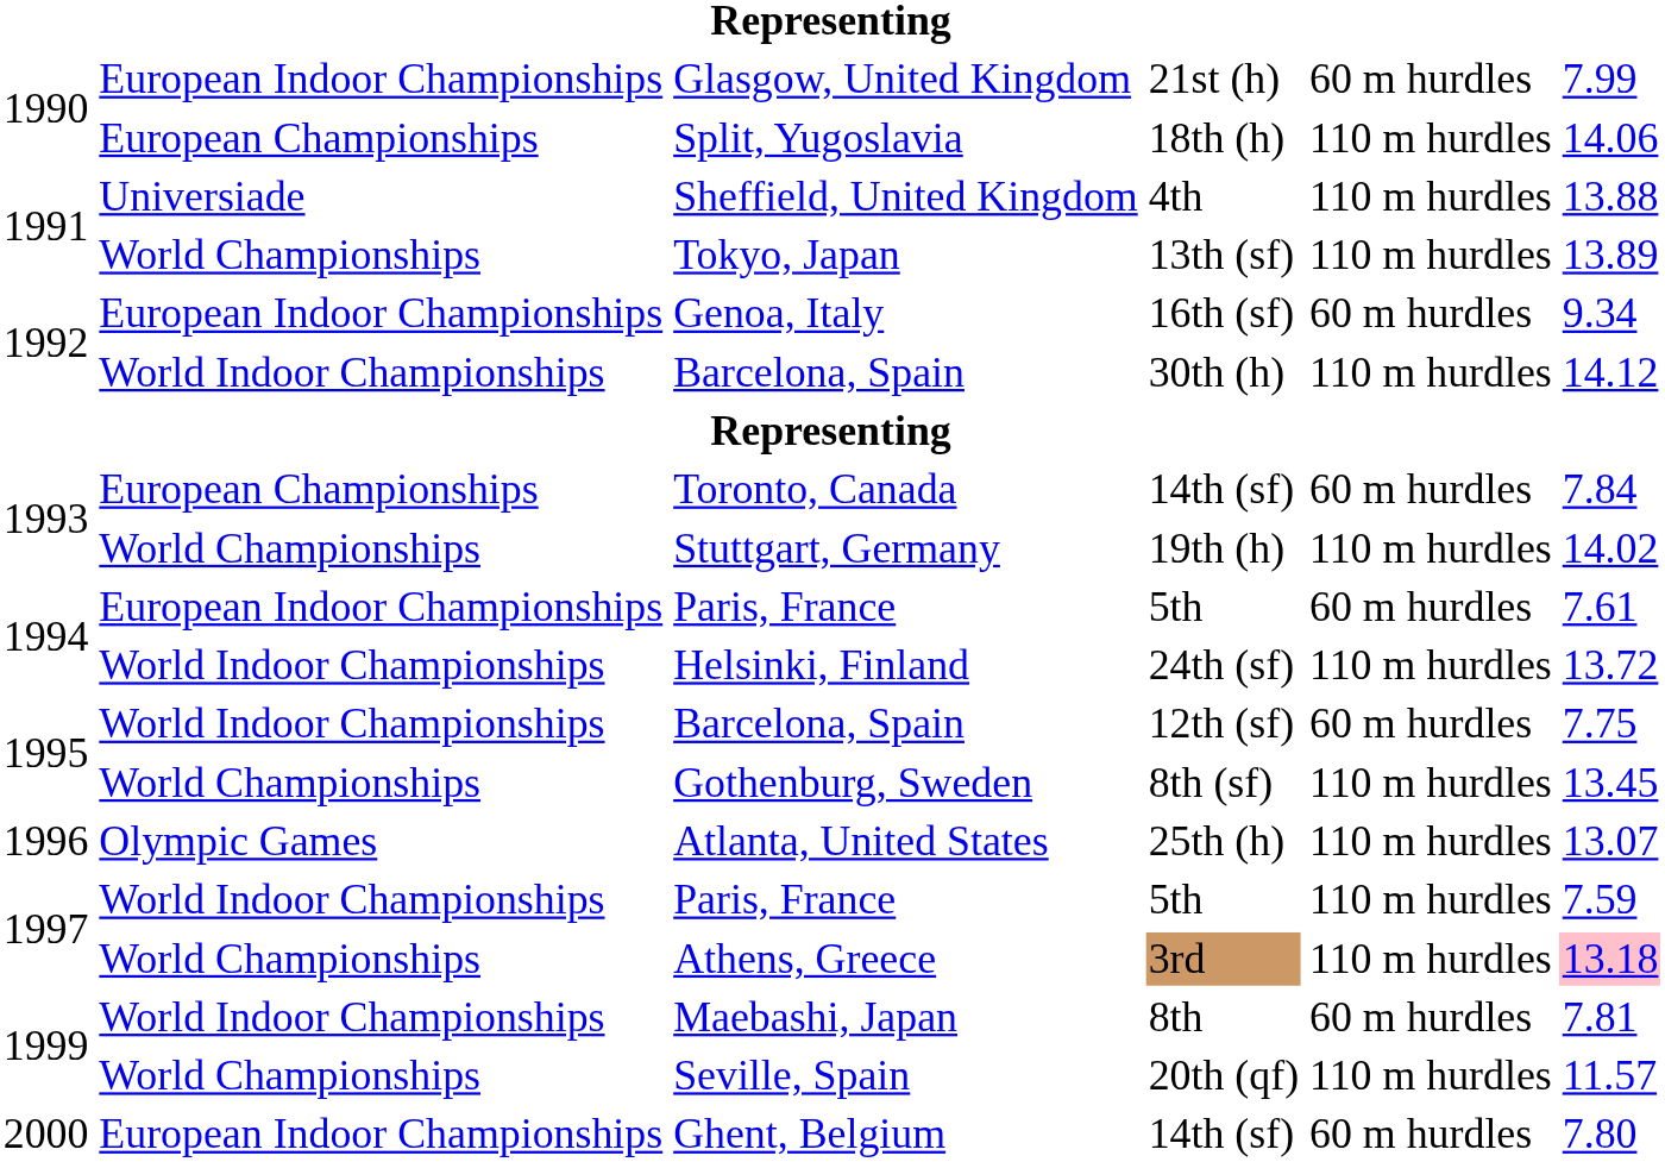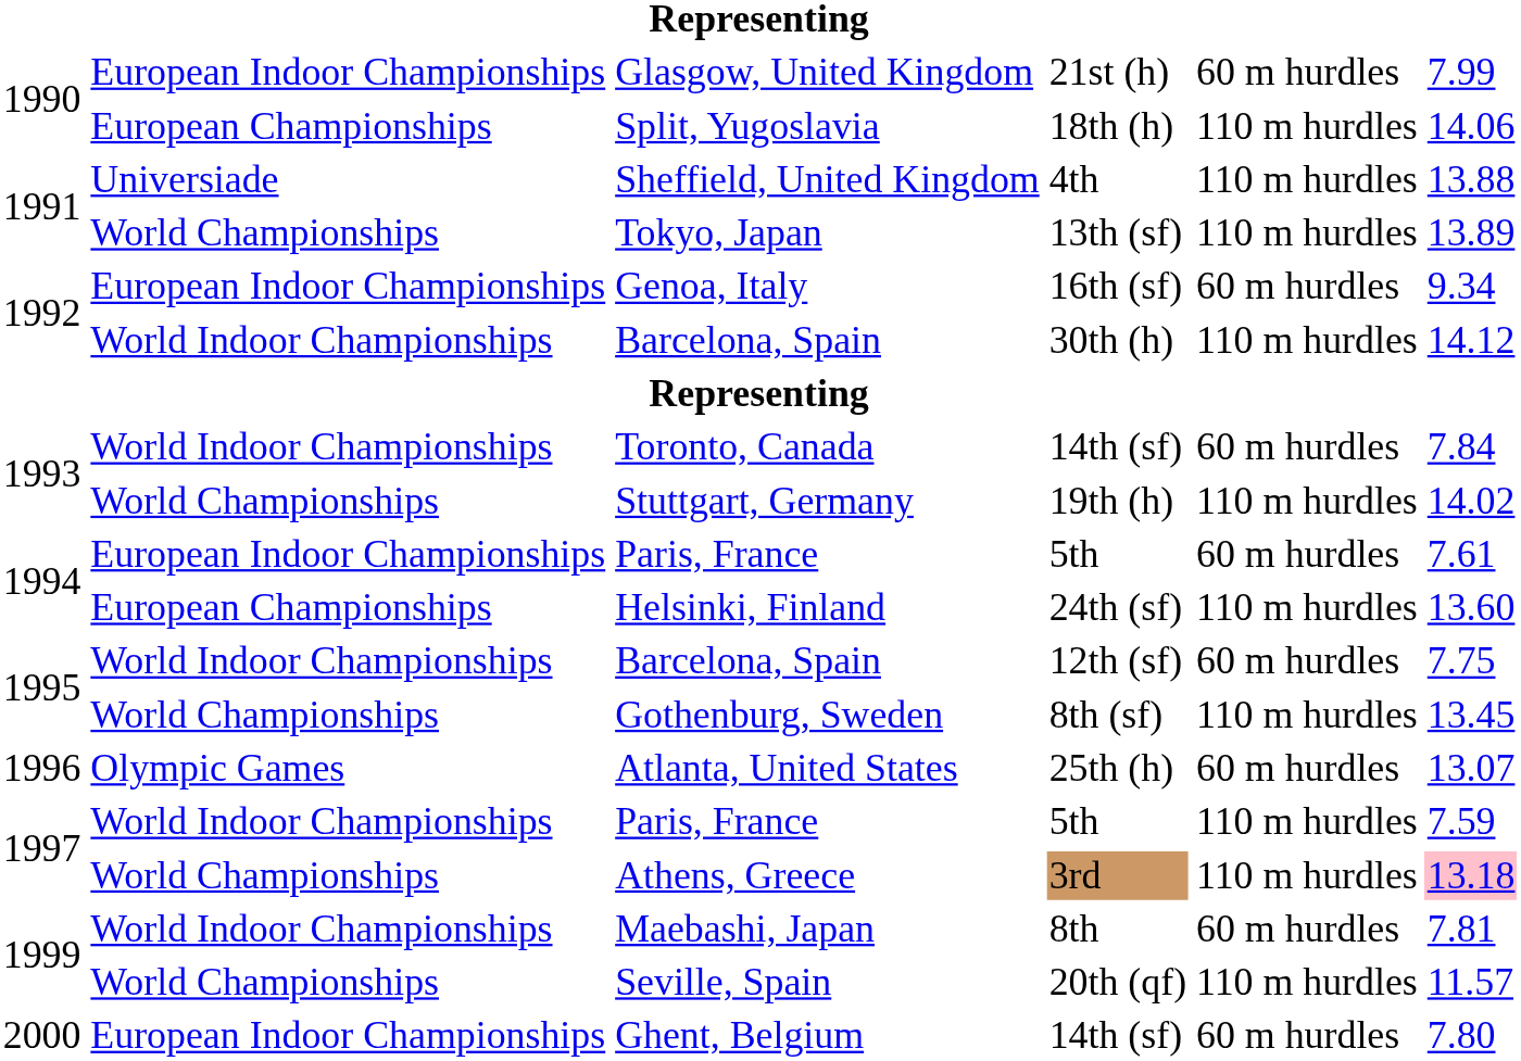Toronto, Canada | column 2: European Championships -> World Indoor Championships
Helsinki, Finland | column 2: World Indoor Championships -> European Championships
Helsinki, Finland | column 6: 13.72 -> 13.60
Atlanta, United States | column 5: 110 m hurdles -> 60 m hurdles
